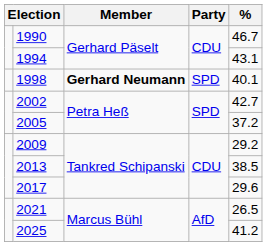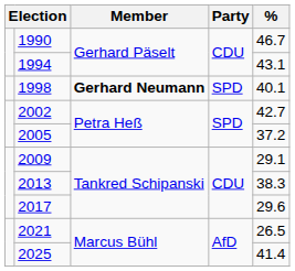2009 | %: 29.2 -> 29.1
2013 | %: 38.5 -> 38.3
2025 | %: 41.2 -> 41.4
